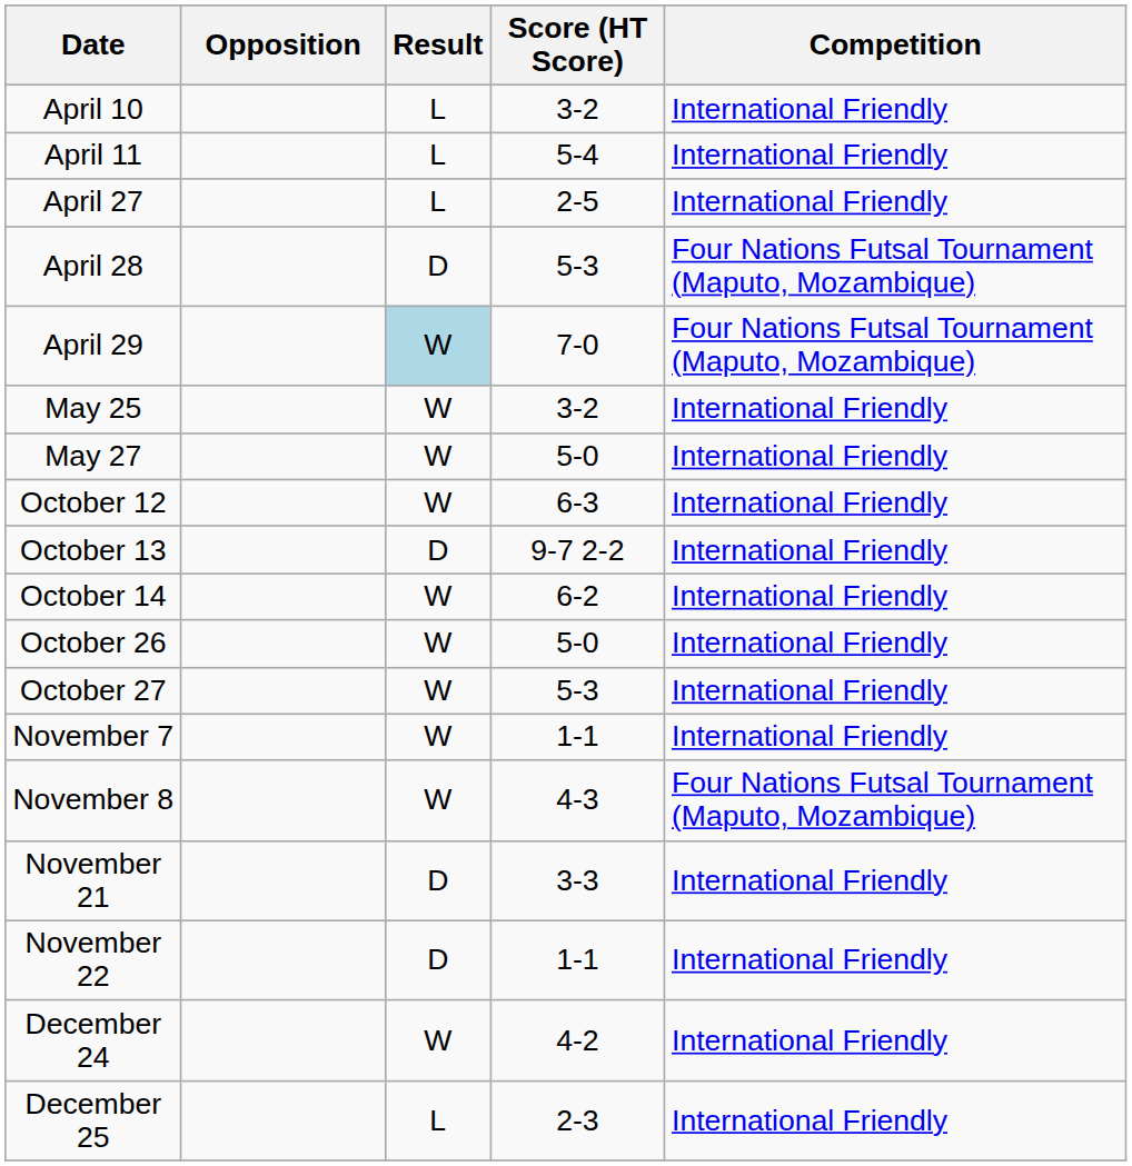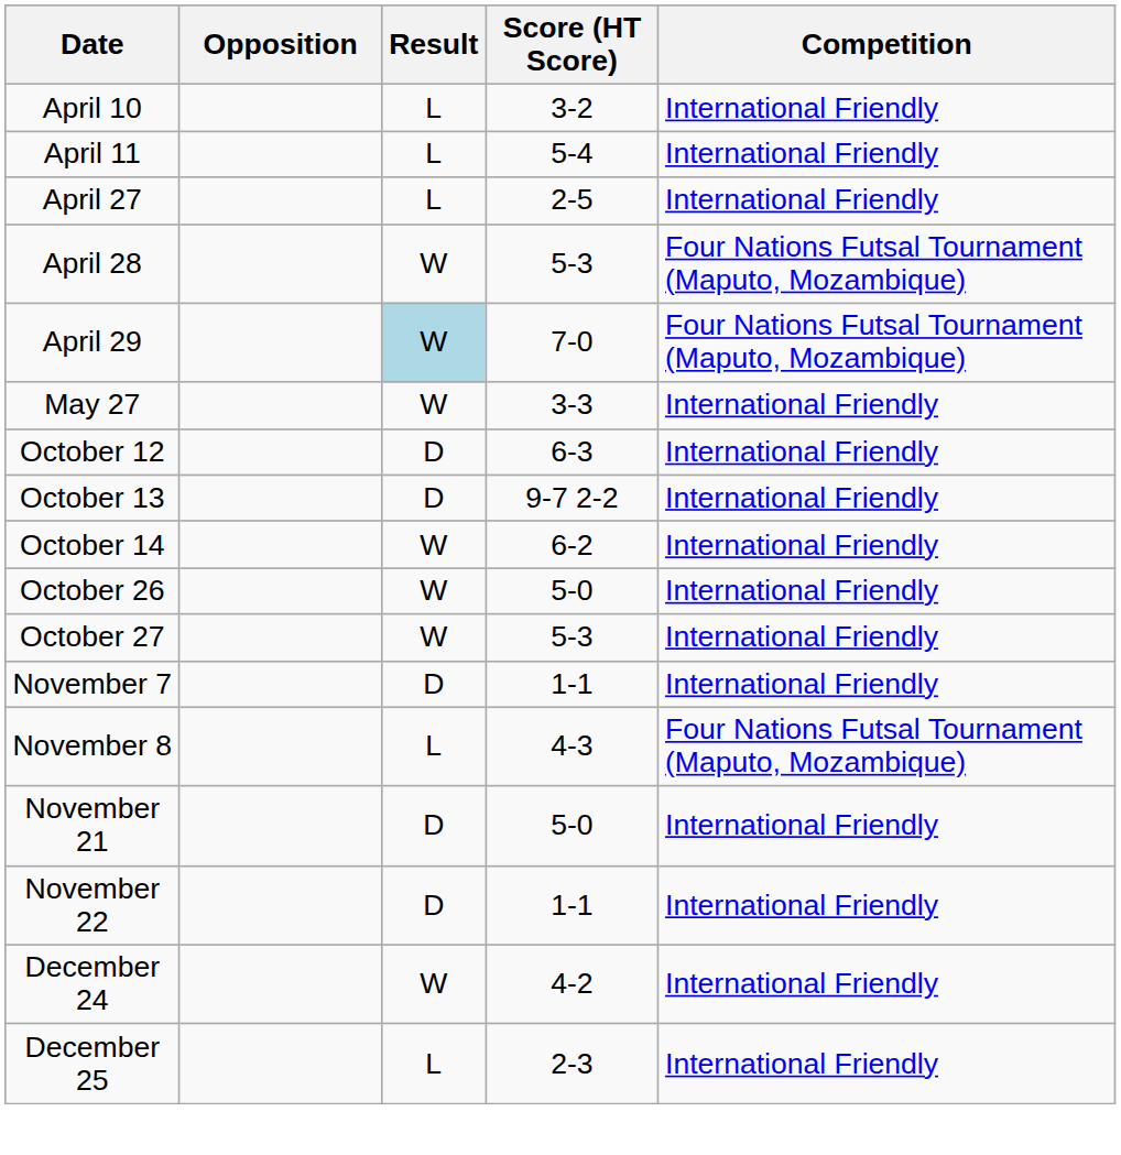April 28 | Result: D -> W
- row: May 25 | W | 3-2 | International Friendly
May 27 | Score (HT Score): 5-0 -> 3-3
October 12 | Result: W -> D
November 7 | Result: W -> D
November 8 | Result: W -> L
November 21 | Score (HT Score): 3-3 -> 5-0
